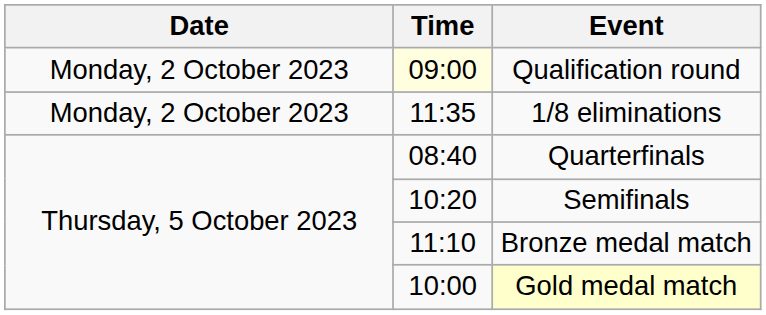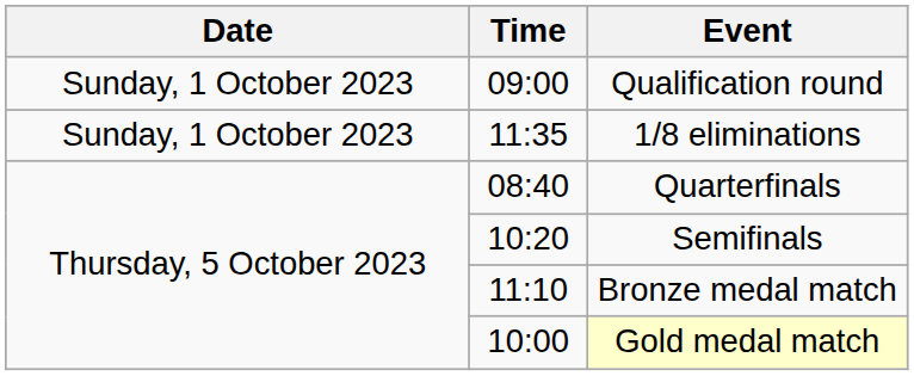Qualification round | Date: Monday, 2 October 2023 -> Sunday, 1 October 2023
Qualification round | Time: lightyellow background -> no background
1/8 eliminations | Date: Monday, 2 October 2023 -> Sunday, 1 October 2023
